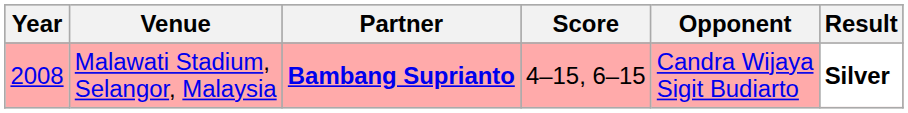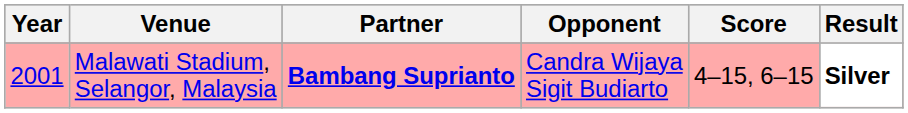columns swapped: Opponent <-> Score
Malawati Stadium, Selangor, Malaysia | Year: 2008 -> 2001
